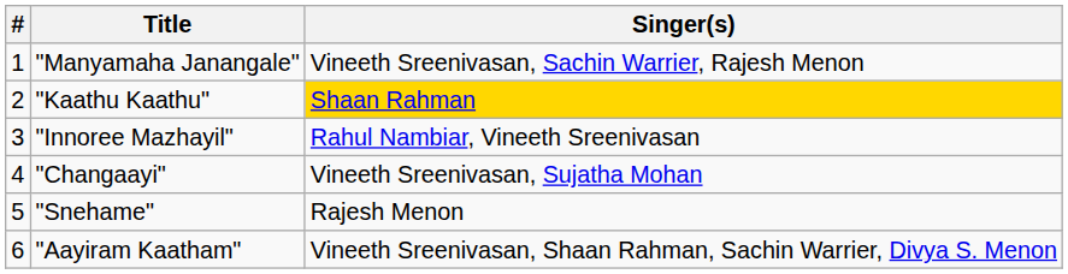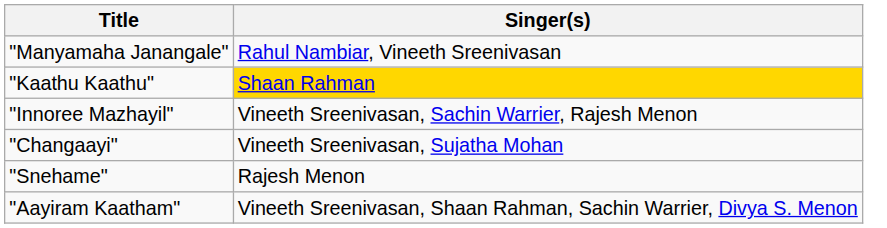- column: # | 1 | 2 | 3 | 4 | 5 | 6
"Manyamaha Janangale" | Singer(s): Vineeth Sreenivasan, Sachin Warrier, Rajesh Menon -> Rahul Nambiar, Vineeth Sreenivasan
"Innoree Mazhayil" | Singer(s): Rahul Nambiar, Vineeth Sreenivasan -> Vineeth Sreenivasan, Sachin Warrier, Rajesh Menon
